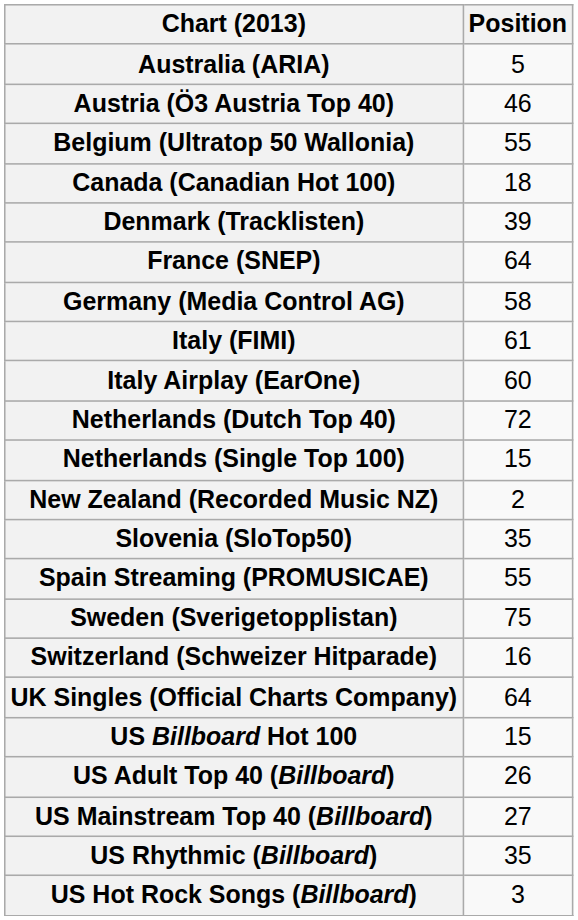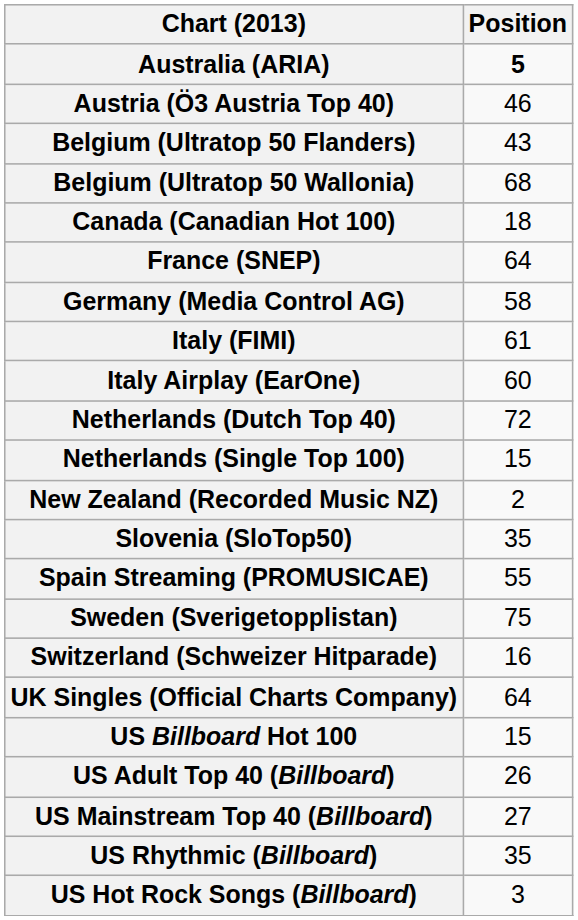Australia (ARIA) | Position: normal -> bold
+ row: Belgium (Ultratop 50 Flanders) | 43
Belgium (Ultratop 50 Wallonia) | Position: 55 -> 68
- row: Denmark (Tracklisten) | 39
